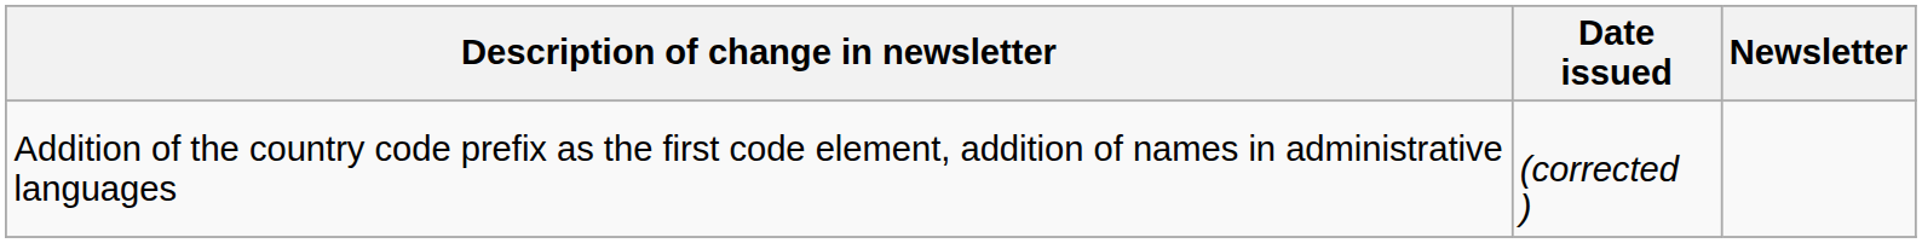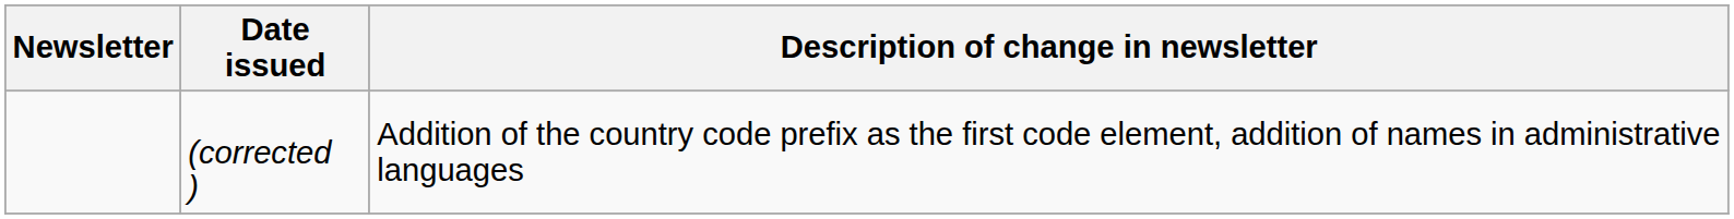columns swapped: Newsletter <-> Description of change in newsletter
